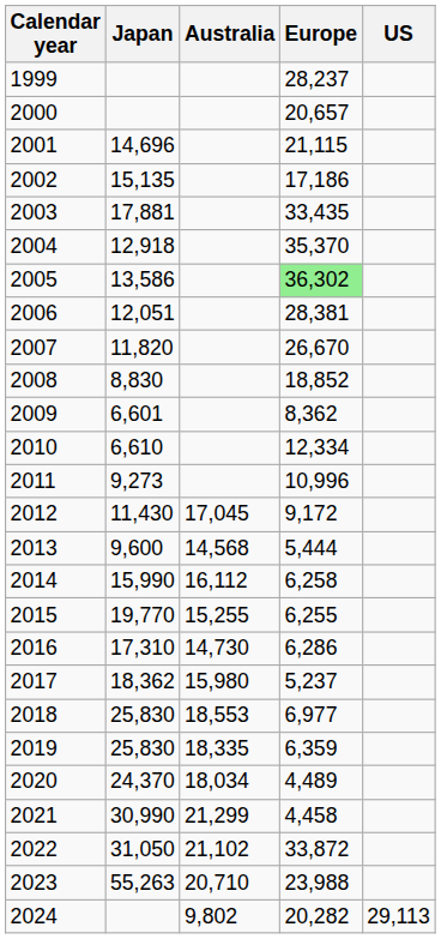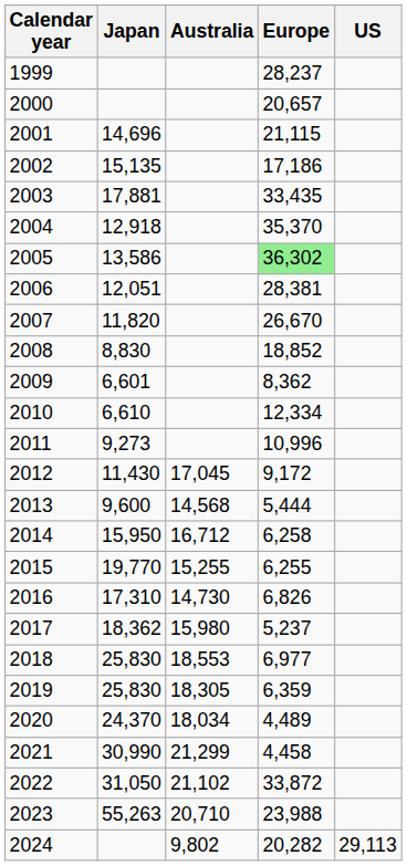2014 | Japan: 15,990 -> 15,950
2014 | Australia: 16,112 -> 16,712
2016 | Europe: 6,286 -> 6,826
2019 | Australia: 18,335 -> 18,305
